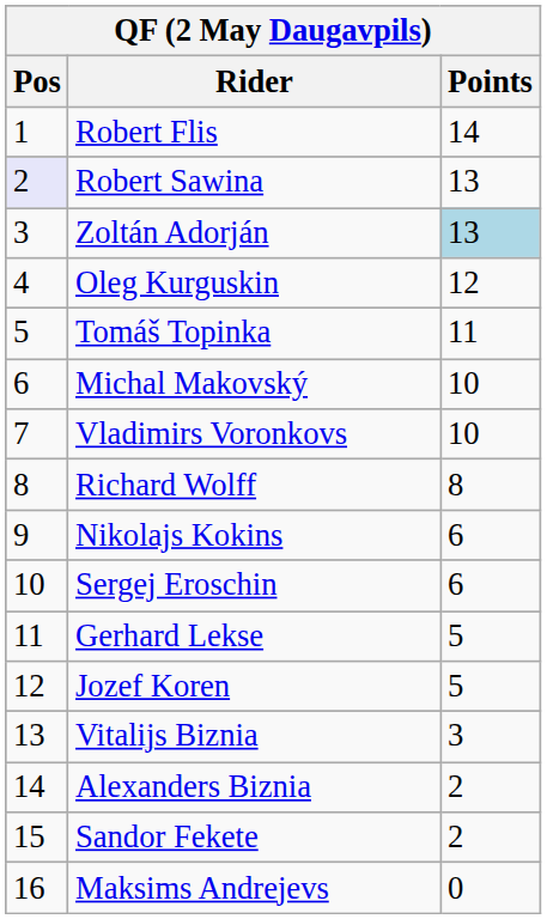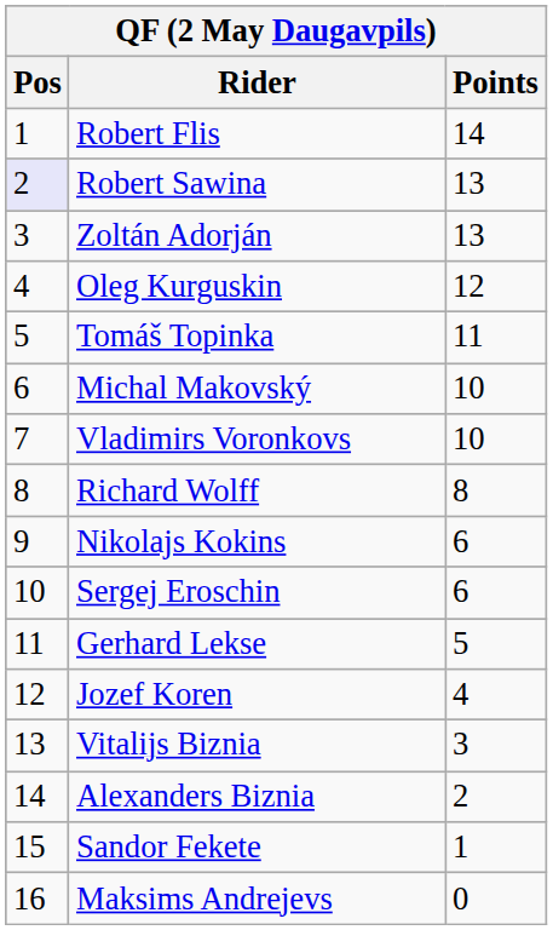Zoltán Adorján | Points: lightblue background -> no background
Jozef Koren | Points: 5 -> 4
Sandor Fekete | Points: 2 -> 1
